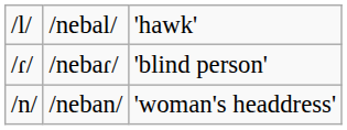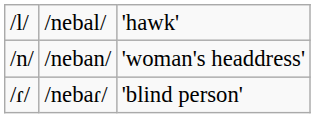rows swapped: /nebaɾ/ <-> /neban/
